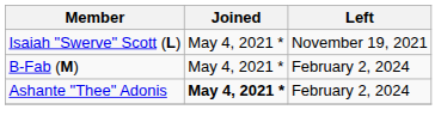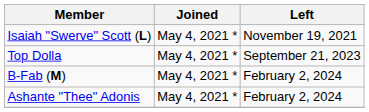+ row: Top Dolla | May 4, 2021 * | September 21, 2023
Ashante "Thee" Adonis | Joined: bold -> normal
